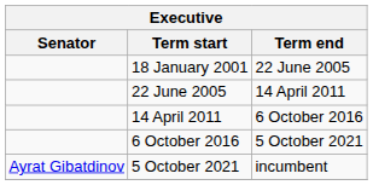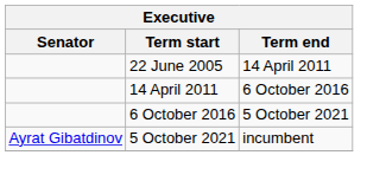- row: 18 January 2001 | 22 June 2005
